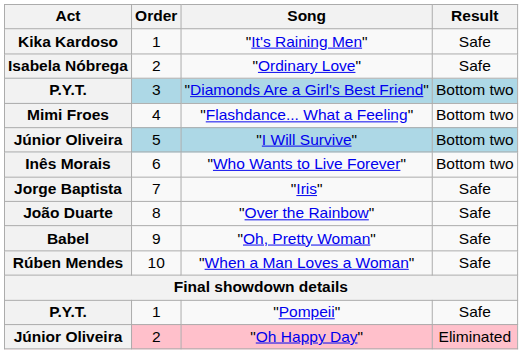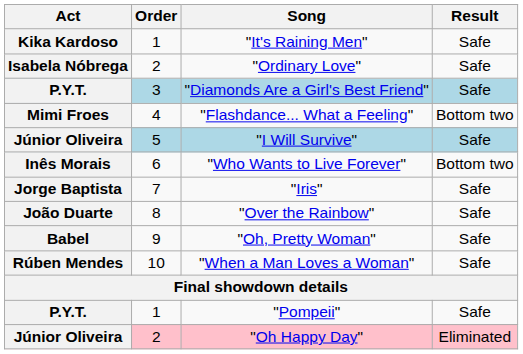"Diamonds Are a Girl's Best Friend" | Result: Bottom two -> Safe
"I Will Survive" | Result: Bottom two -> Safe
